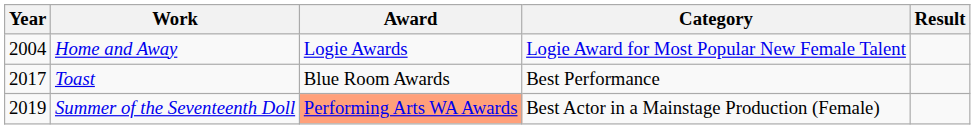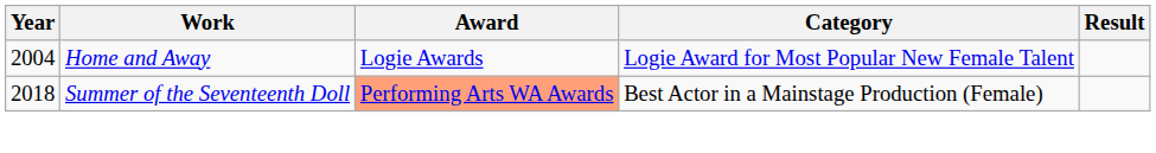- row: 2017 | Toast | Blue Room Awards | Best Performance
Summer of the Seventeenth Doll | Year: 2019 -> 2018
